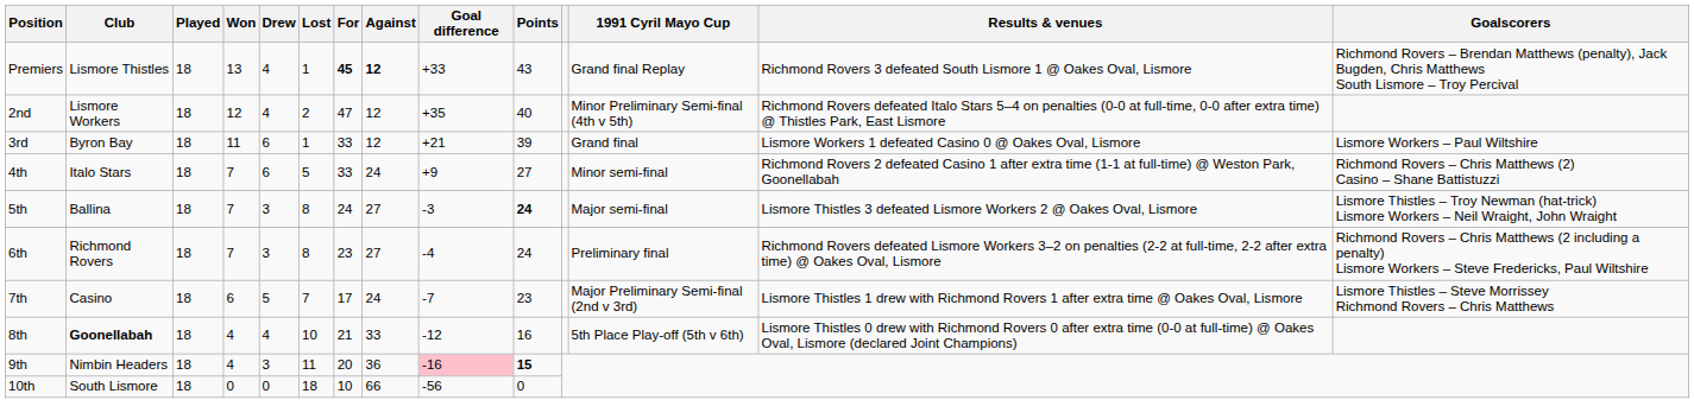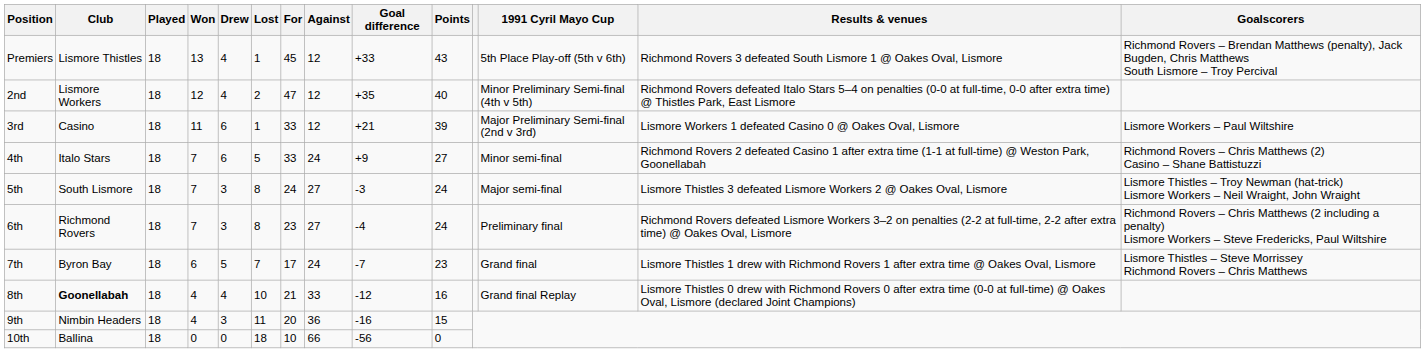Premiers | For: bold -> normal
Premiers | Against: bold -> normal
Premiers | 1991 Cyril Mayo Cup: Grand final Replay -> 5th Place Play-off (5th v 6th)
3rd | Club: Byron Bay -> Casino
3rd | 1991 Cyril Mayo Cup: Grand final -> Major Preliminary Semi-final (2nd v 3rd)
5th | Club: Ballina -> South Lismore
5th | Points: bold -> normal
7th | Club: Casino -> Byron Bay
7th | 1991 Cyril Mayo Cup: Major Preliminary Semi-final (2nd v 3rd) -> Grand final
8th | 1991 Cyril Mayo Cup: 5th Place Play-off (5th v 6th) -> Grand final Replay
9th | Goal difference: pink background -> no background
9th | Points: bold -> normal
10th | Club: South Lismore -> Ballina
